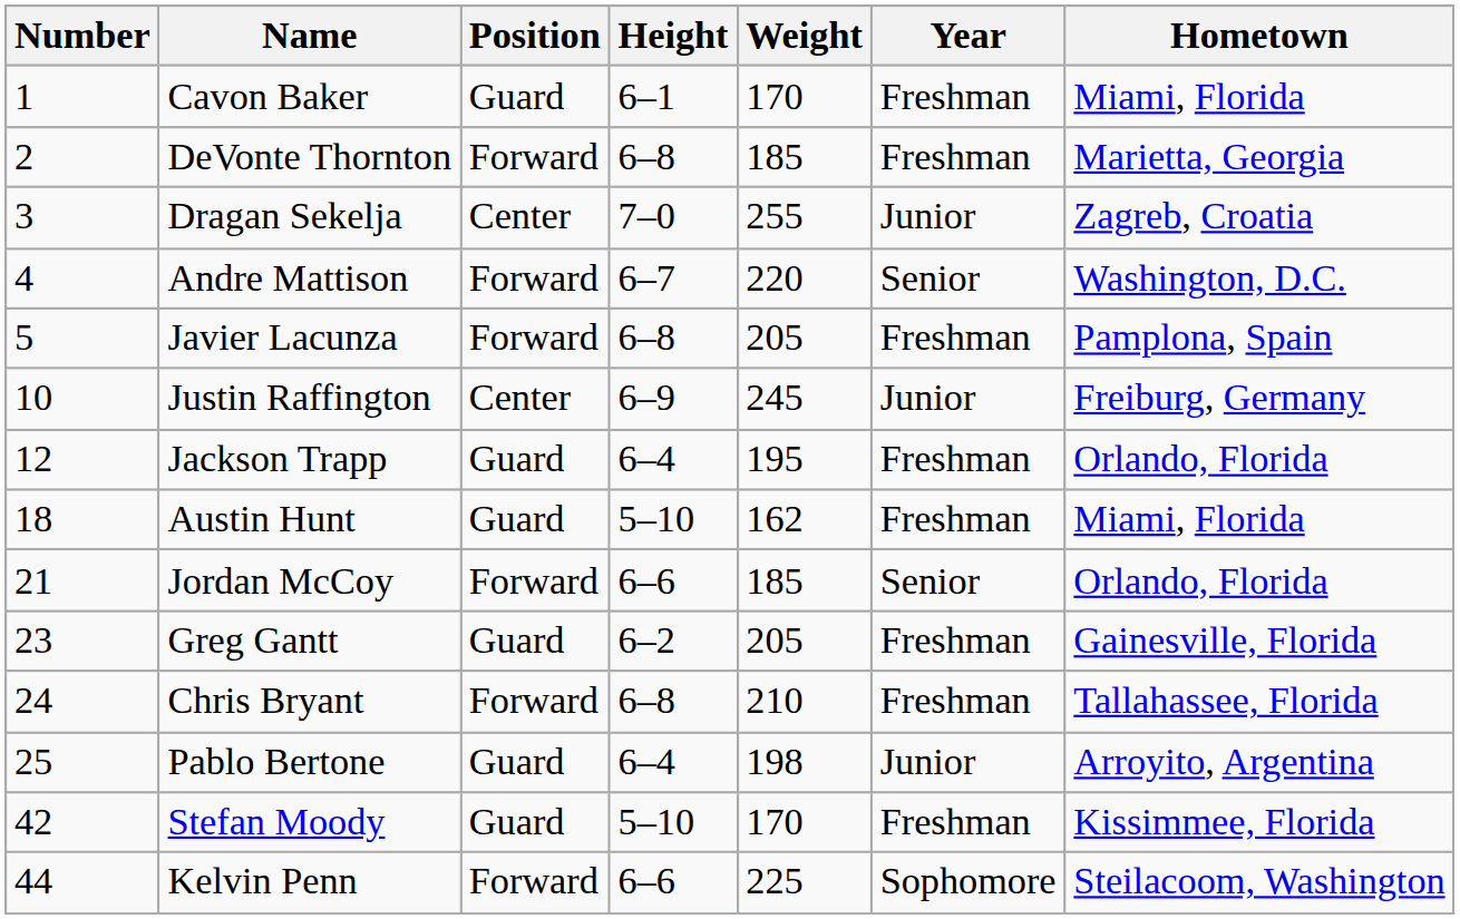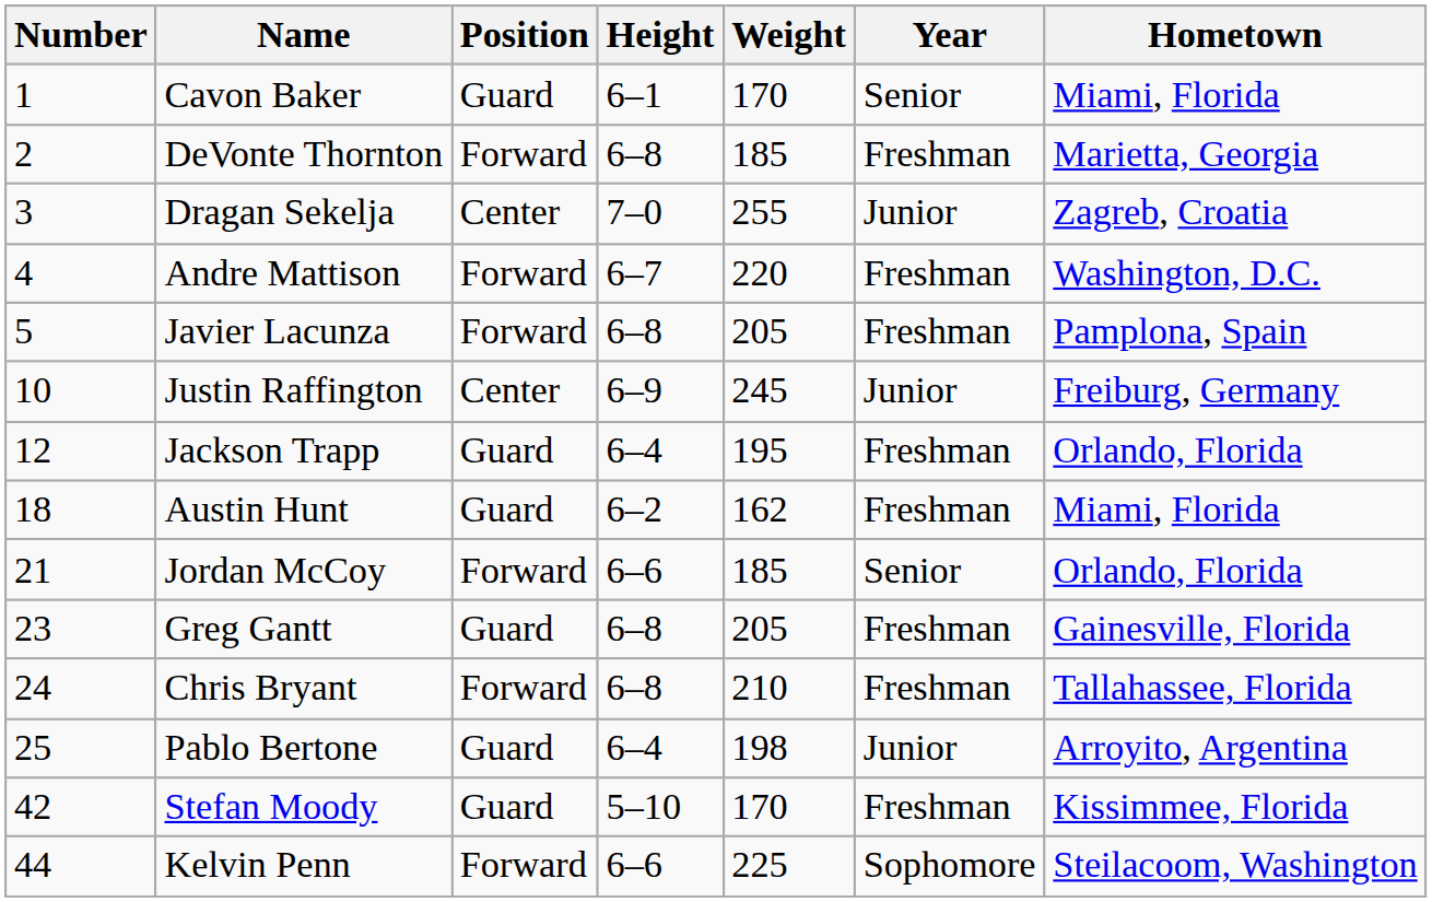Cavon Baker | Year: Freshman -> Senior
Andre Mattison | Year: Senior -> Freshman
Austin Hunt | Height: 5–10 -> 6–2
Greg Gantt | Height: 6–2 -> 6–8
